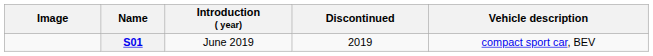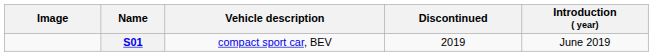columns swapped: Introduction ( year) <-> Vehicle description
